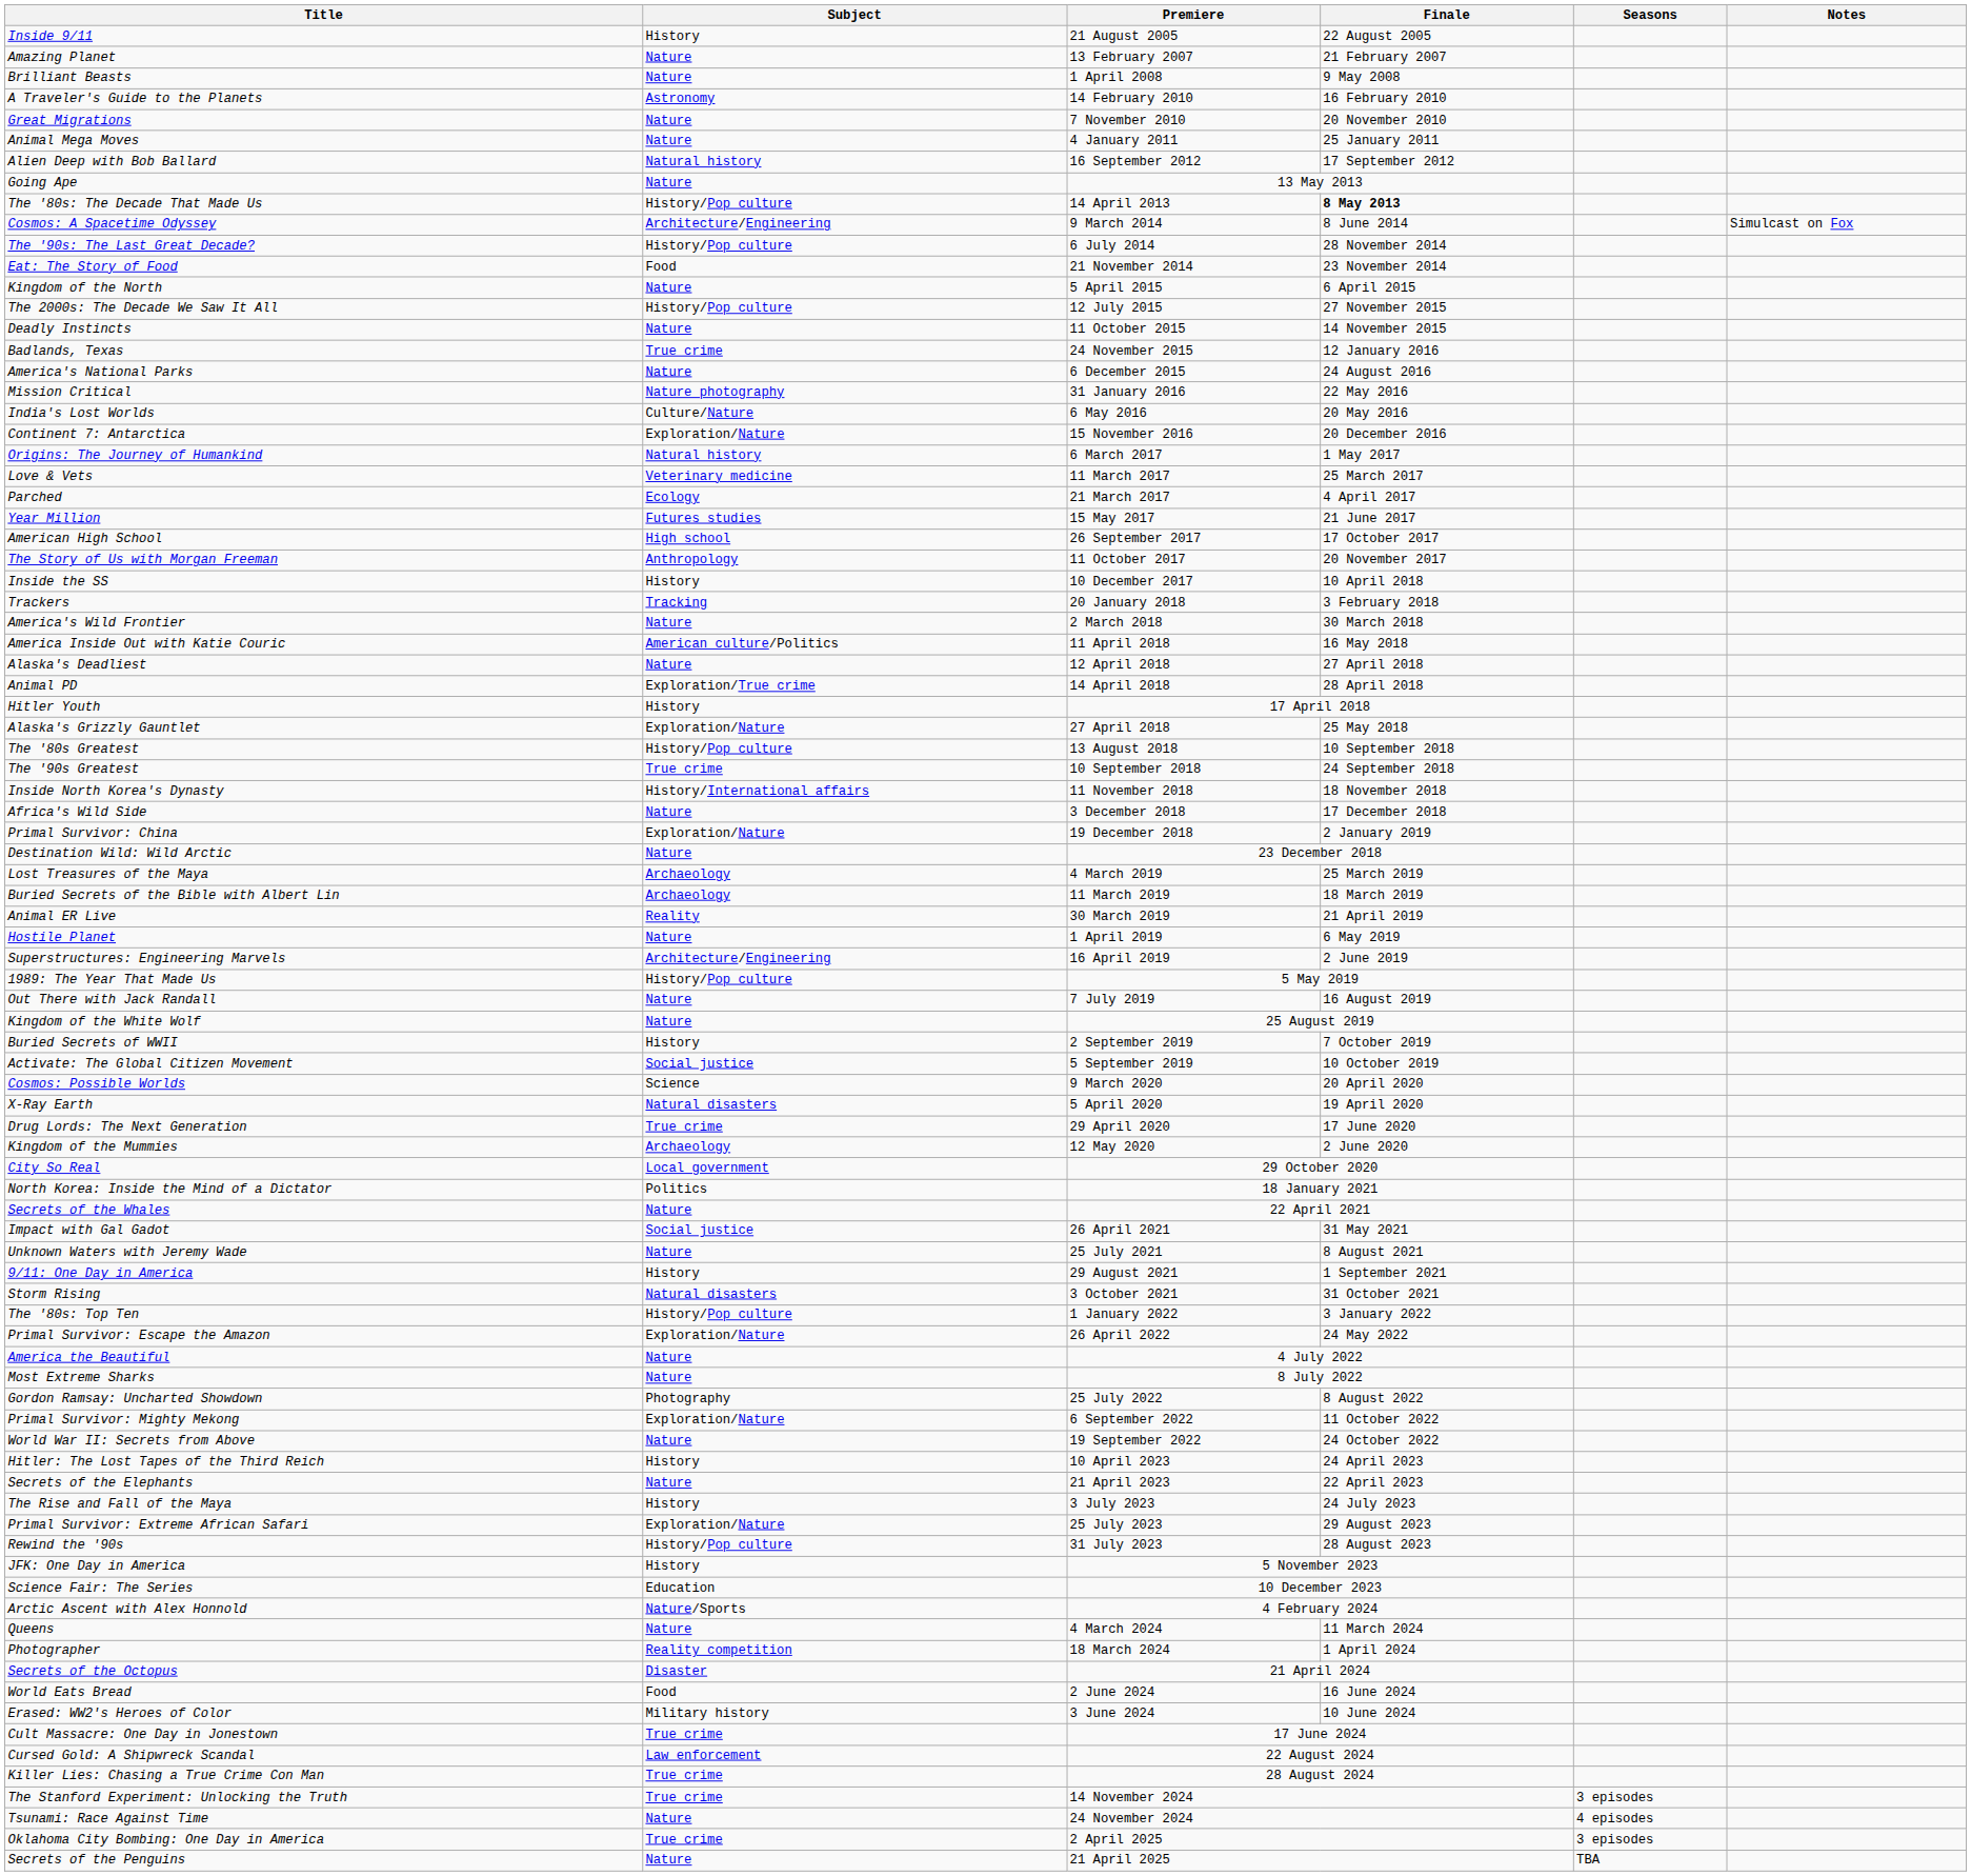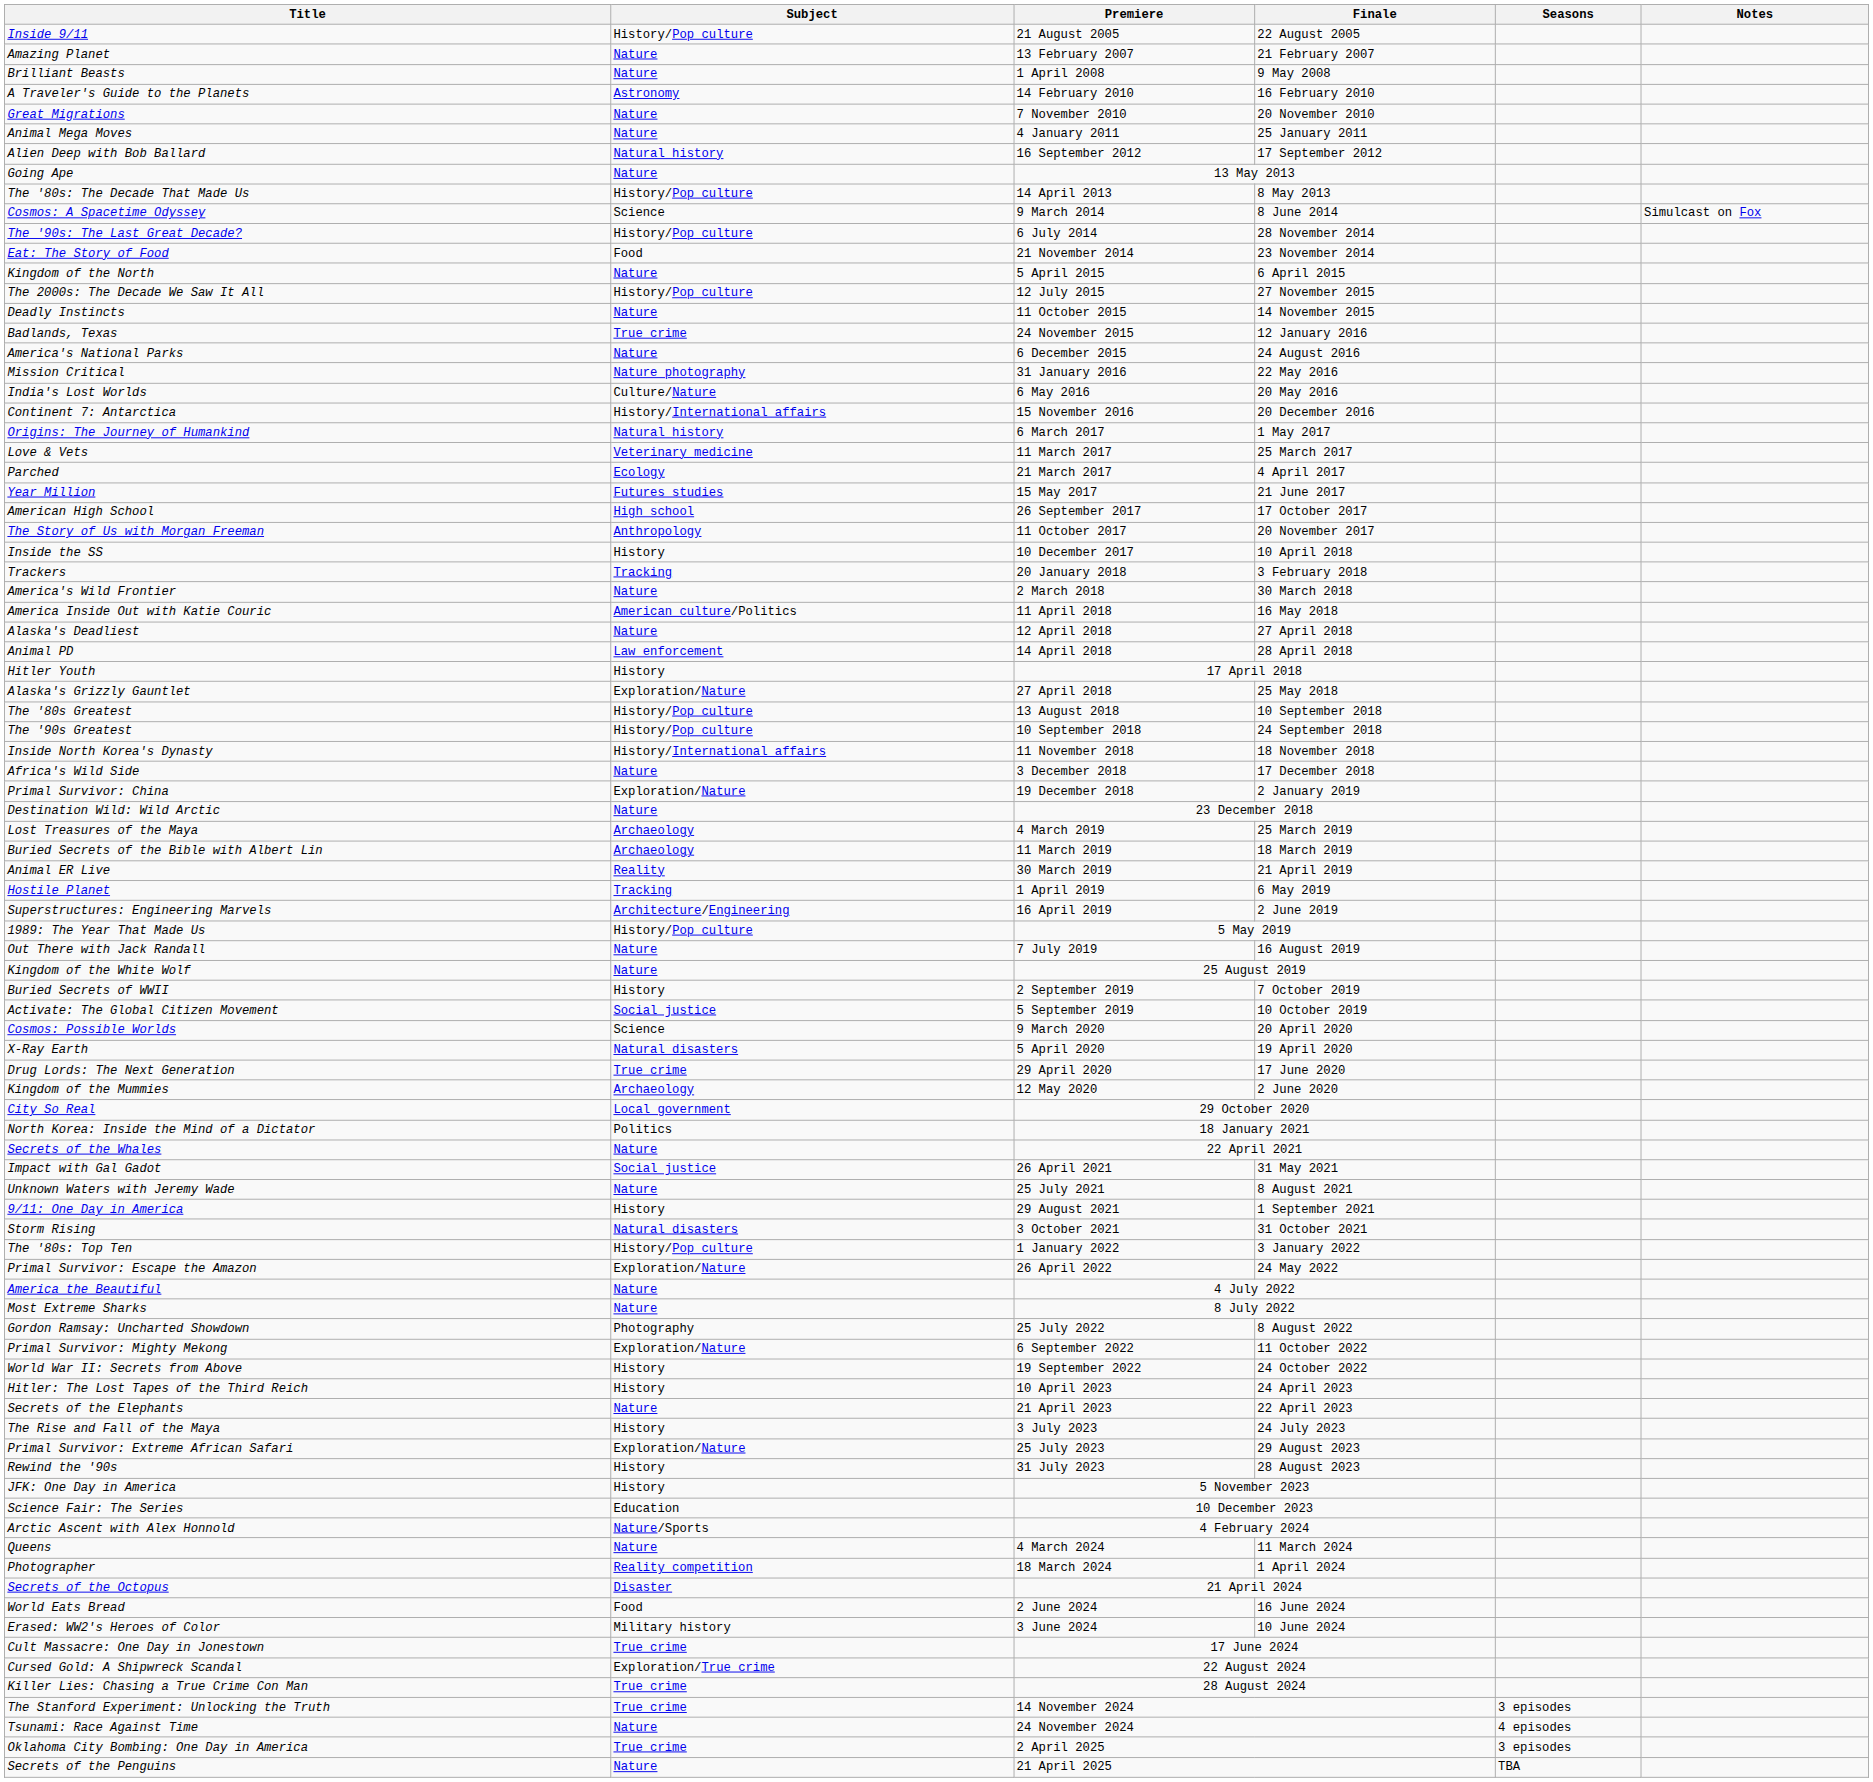Inside 9/11 | Subject: History -> History/Pop culture
The '80s: The Decade That Made Us | Finale: bold -> normal
Cosmos: A Spacetime Odyssey | Subject: Architecture/Engineering -> Science
Continent 7: Antarctica | Subject: Exploration/Nature -> History/International affairs
Animal PD | Subject: Exploration/True crime -> Law enforcement
The '90s Greatest | Subject: True crime -> History/Pop culture
Hostile Planet | Subject: Nature -> Tracking
World War II: Secrets from Above | Subject: Nature -> History
Rewind the '90s | Subject: History/Pop culture -> History
Cursed Gold: A Shipwreck Scandal | Subject: Law enforcement -> Exploration/True crime
